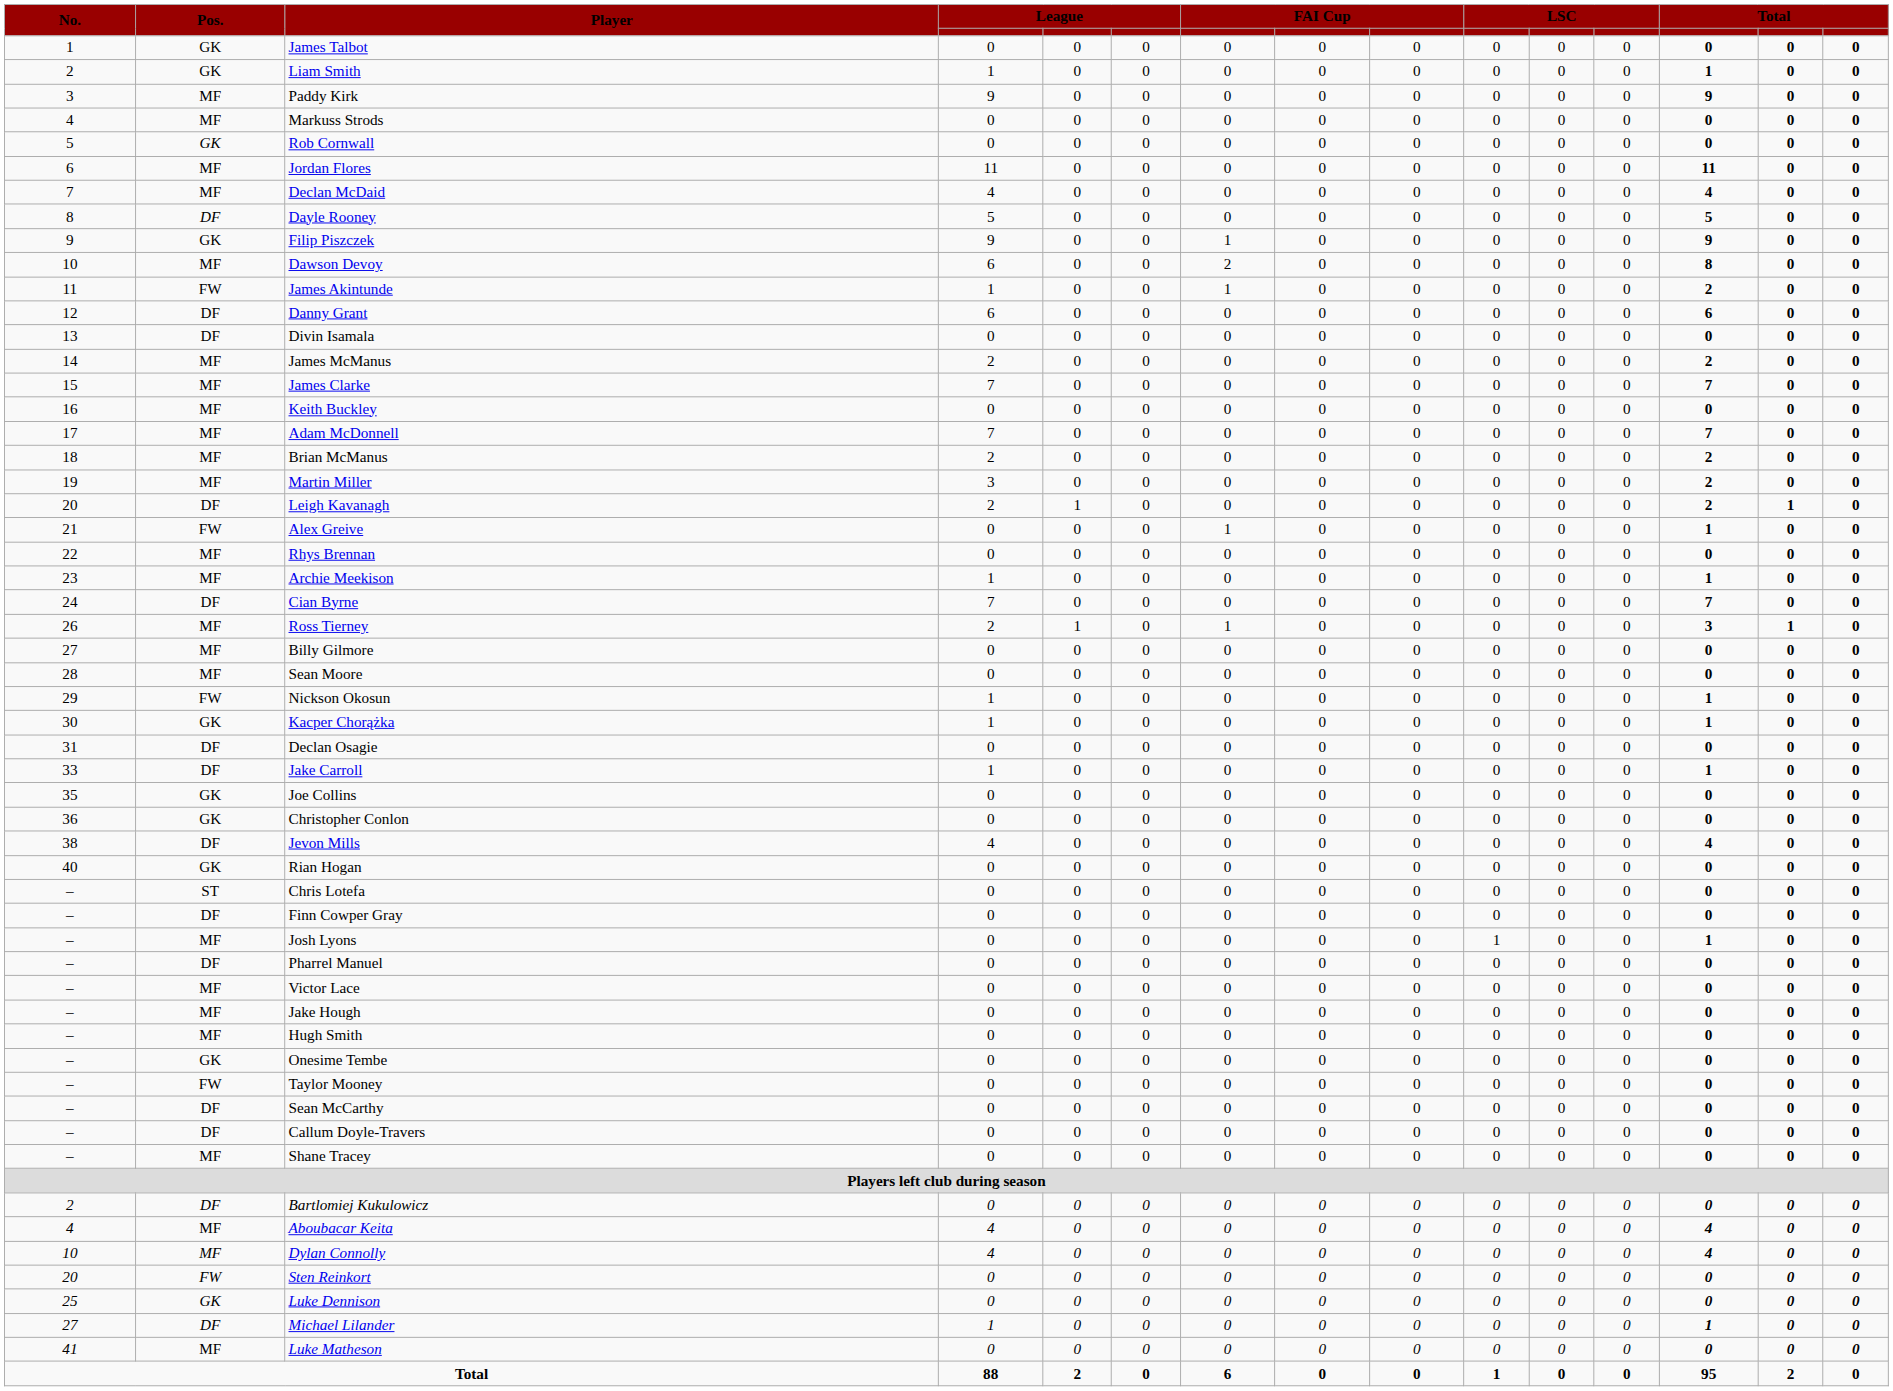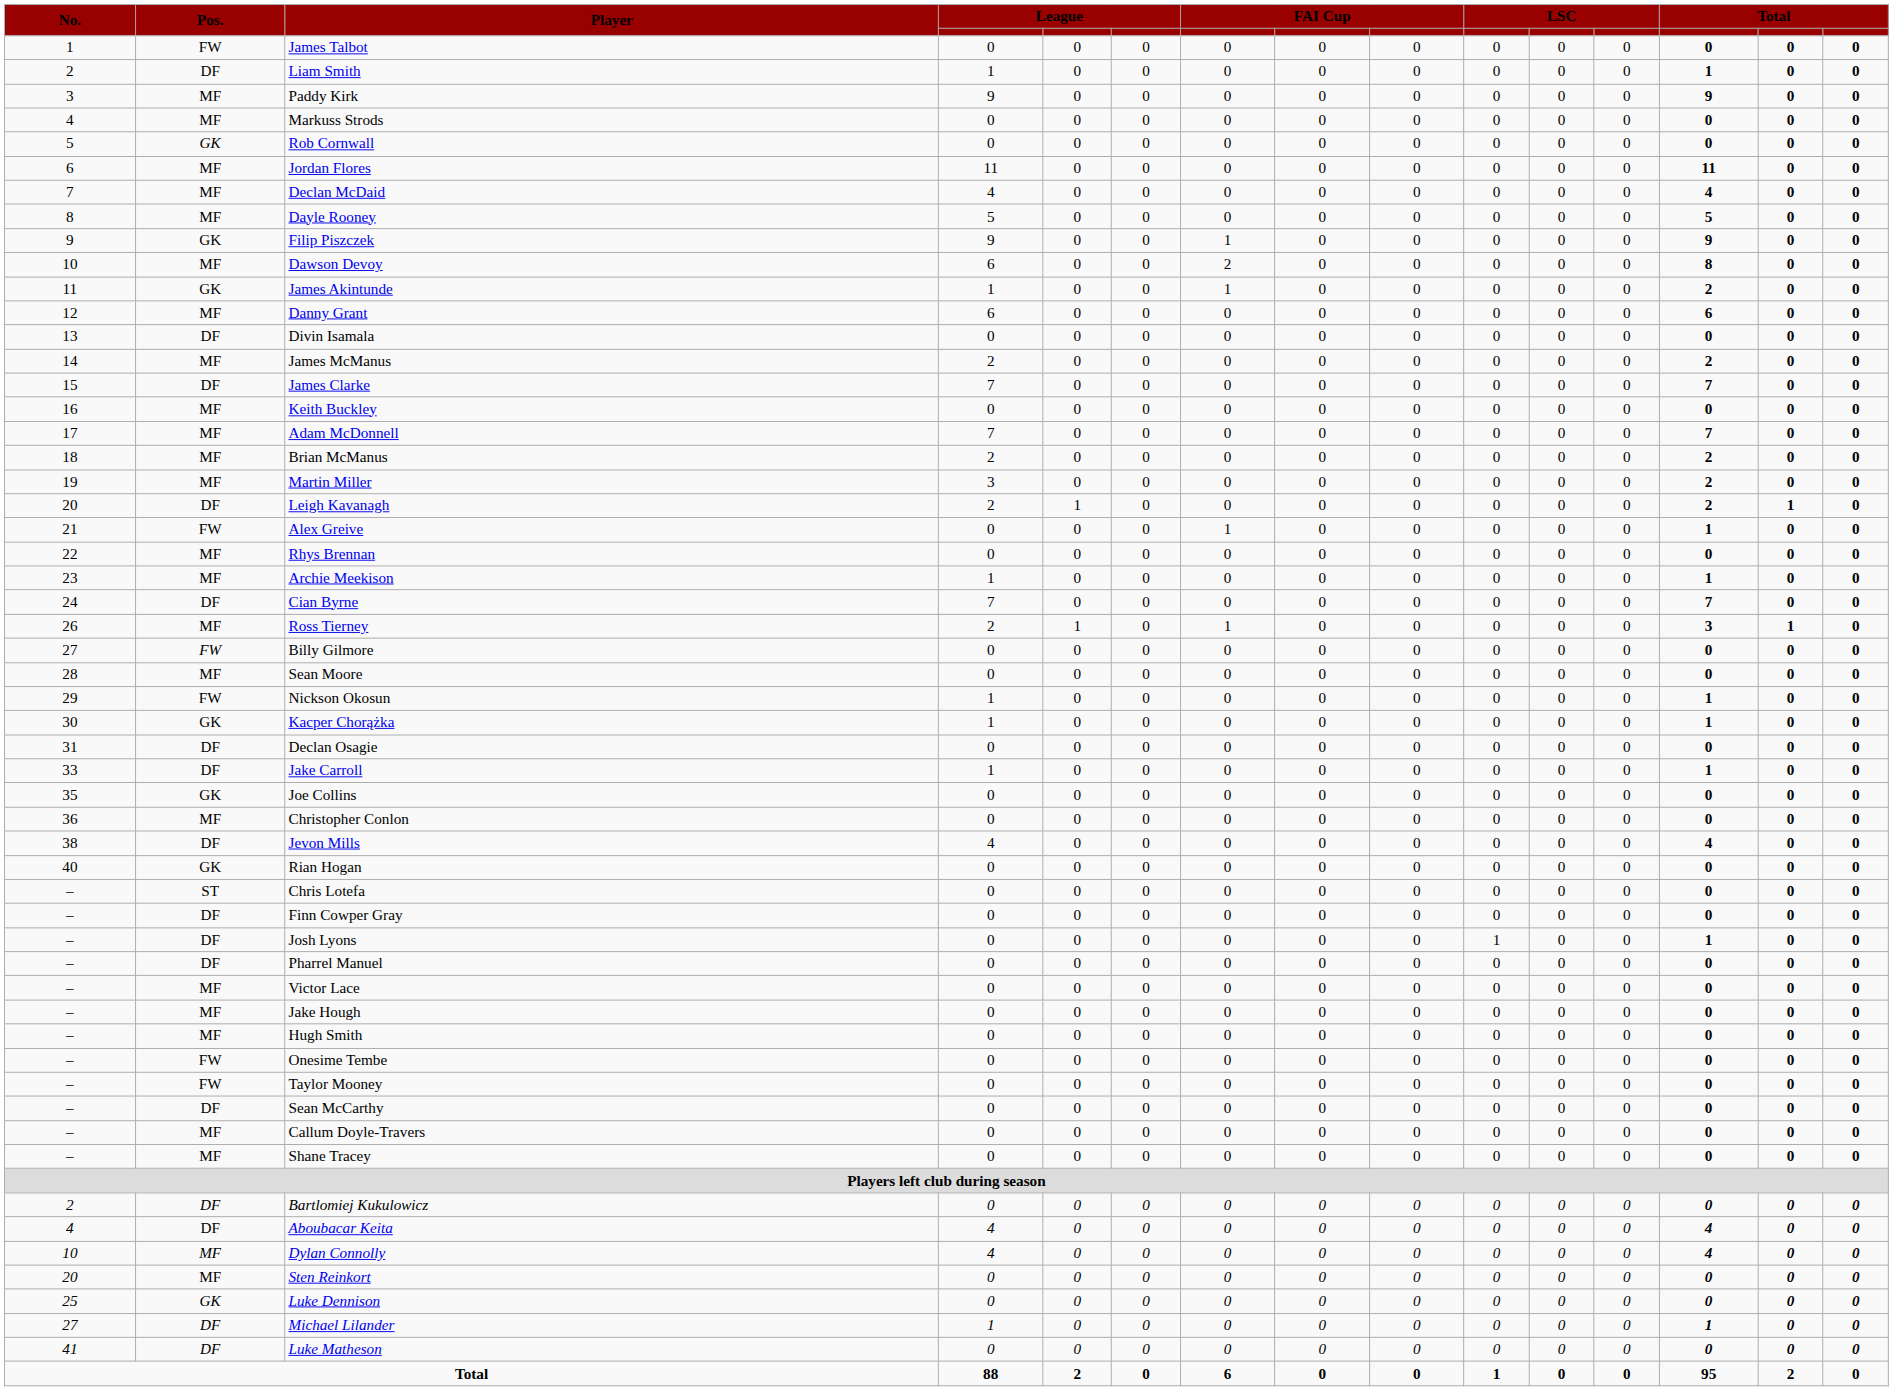James Talbot | Pos.: GK -> FW
Liam Smith | Pos.: GK -> DF
Dayle Rooney | Pos.: DF -> MF
James Akintunde | Pos.: FW -> GK
Danny Grant | Pos.: DF -> MF
James Clarke | Pos.: MF -> DF
Billy Gilmore | Pos.: MF -> FW
Christopher Conlon | Pos.: GK -> MF
Josh Lyons | Pos.: MF -> DF
Onesime Tembe | Pos.: GK -> FW
Callum Doyle-Travers | Pos.: DF -> MF
Aboubacar Keita | Pos.: MF -> DF
Sten Reinkort | Pos.: FW -> MF
Luke Matheson | Pos.: MF -> DF
